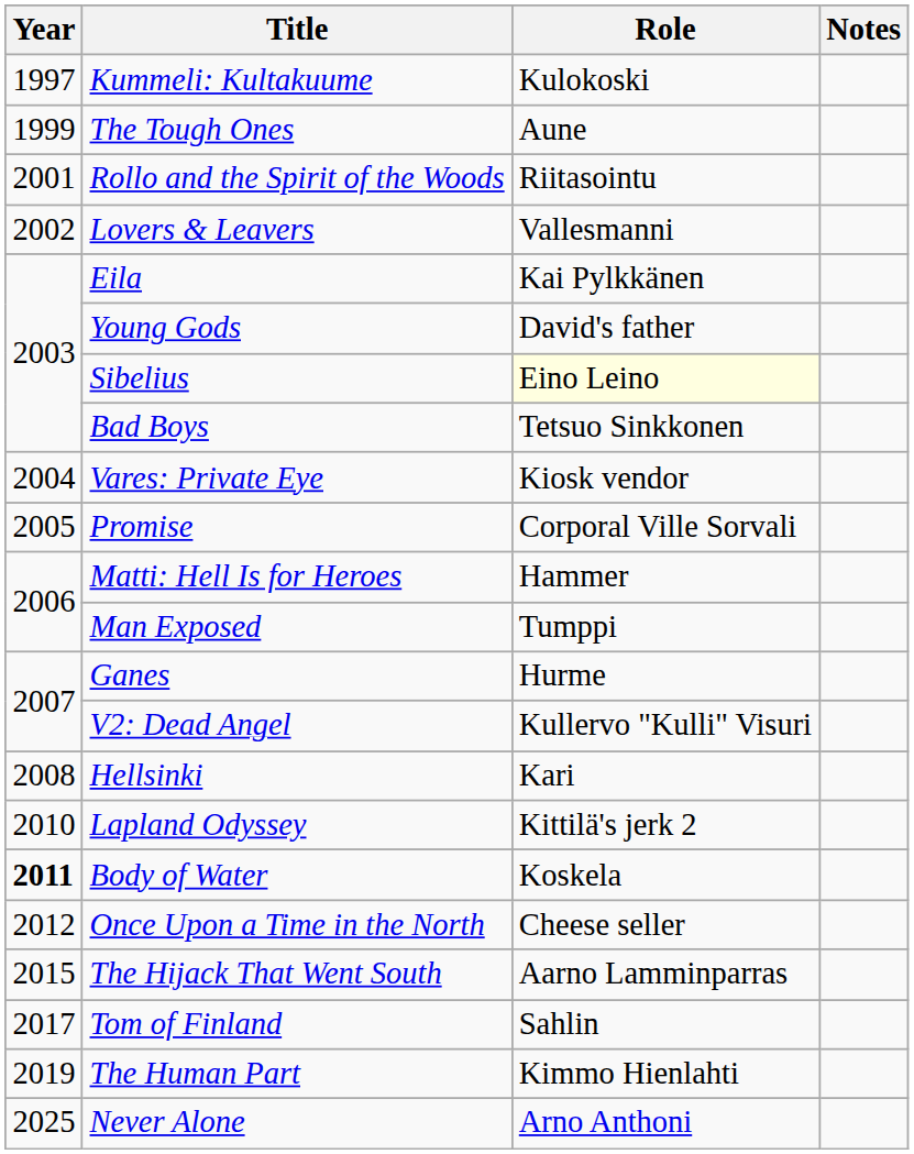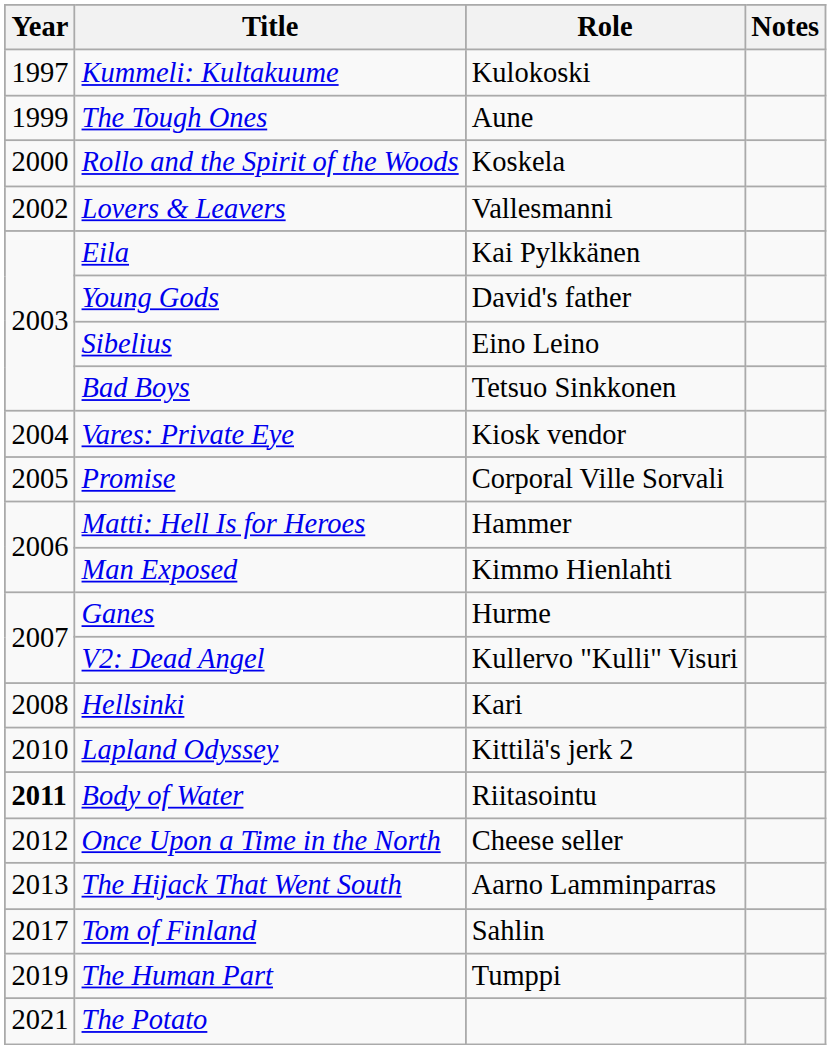Rollo and the Spirit of the Woods | Year: 2001 -> 2000
Rollo and the Spirit of the Woods | Role: Riitasointu -> Koskela
Sibelius | Role: lightyellow background -> no background
Man Exposed | Role: Tumppi -> Kimmo Hienlahti
Body of Water | Role: Koskela -> Riitasointu
The Hijack That Went South | Year: 2015 -> 2013
The Human Part | Role: Kimmo Hienlahti -> Tumppi
+ row: 2021 | The Potato
- row: 2025 | Never Alone | Arno Anthoni
